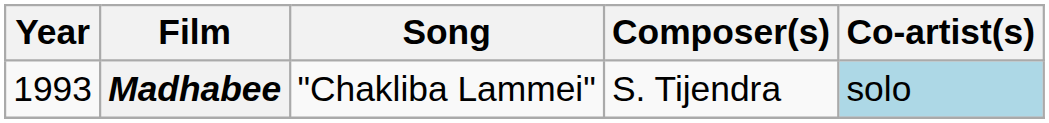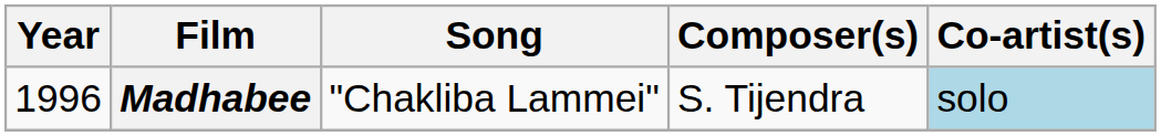Madhabee | Year: 1993 -> 1996
